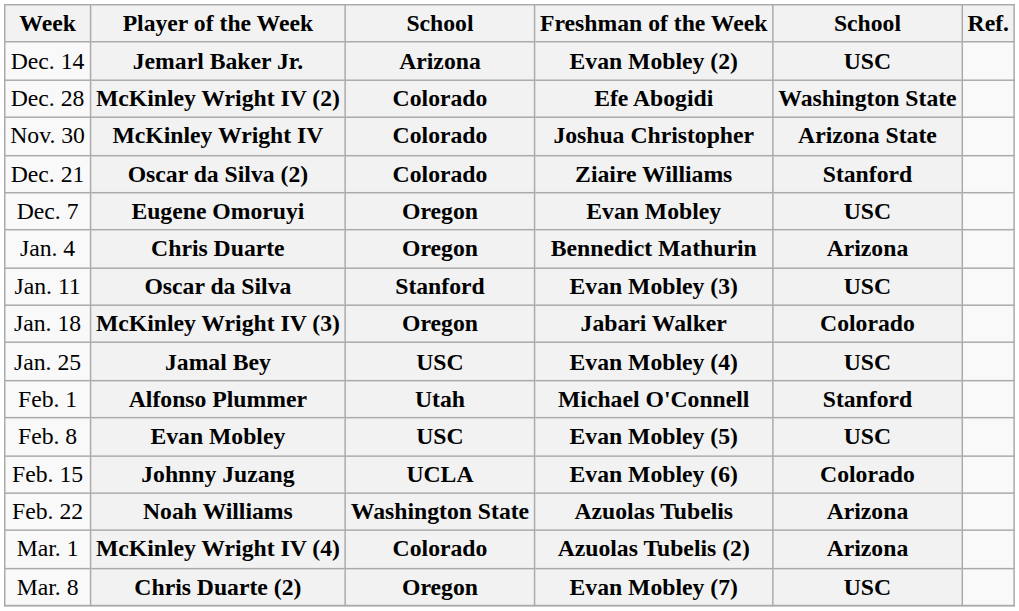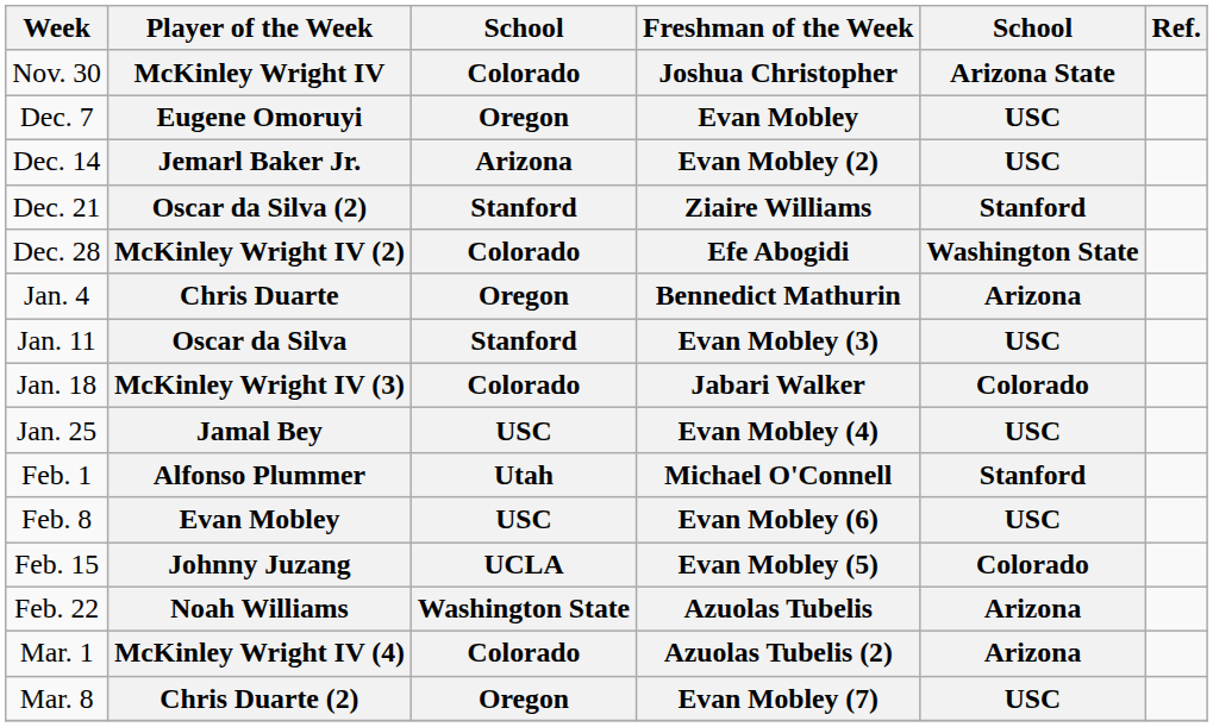rows swapped: Nov. 30 <-> Dec. 14
rows swapped: Dec. 7 <-> Dec. 28
Dec. 21 | column 3: Colorado -> Stanford
Jan. 18 | column 3: Oregon -> Colorado
Feb. 8 | Freshman of the Week: Evan Mobley (5) -> Evan Mobley (6)
Feb. 15 | Freshman of the Week: Evan Mobley (6) -> Evan Mobley (5)
